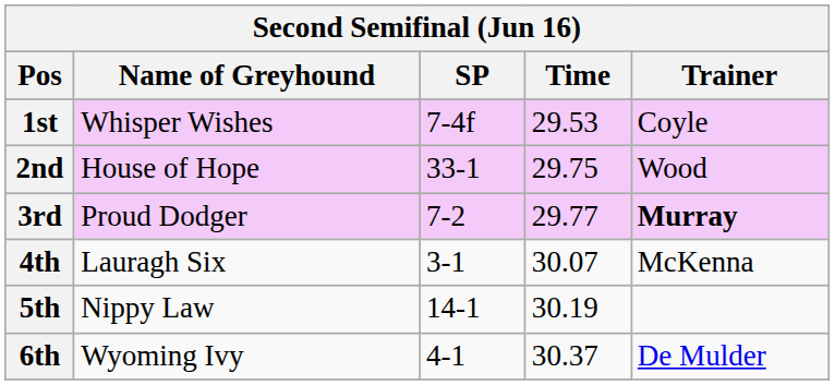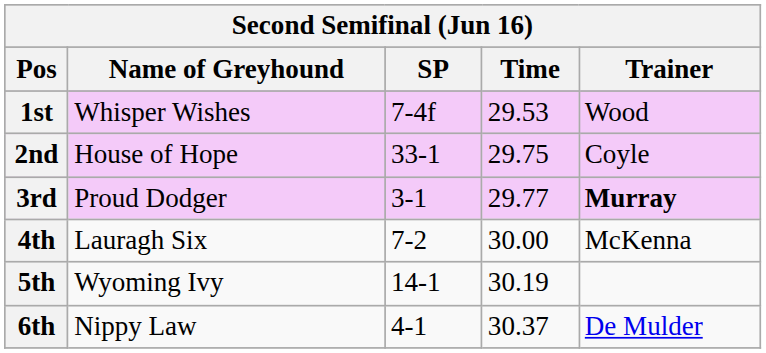1st | Trainer: Coyle -> Wood
2nd | Trainer: Wood -> Coyle
3rd | SP: 7-2 -> 3-1
4th | SP: 3-1 -> 7-2
4th | Time: 30.07 -> 30.00
5th | Name of Greyhound: Nippy Law -> Wyoming Ivy
6th | Name of Greyhound: Wyoming Ivy -> Nippy Law
